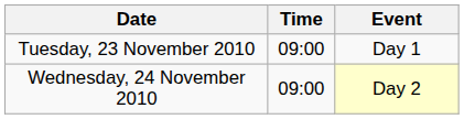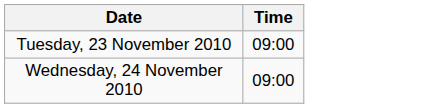- column: Event | Day 1 | Day 2
